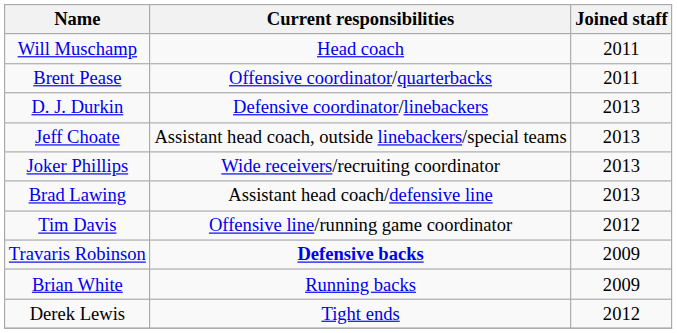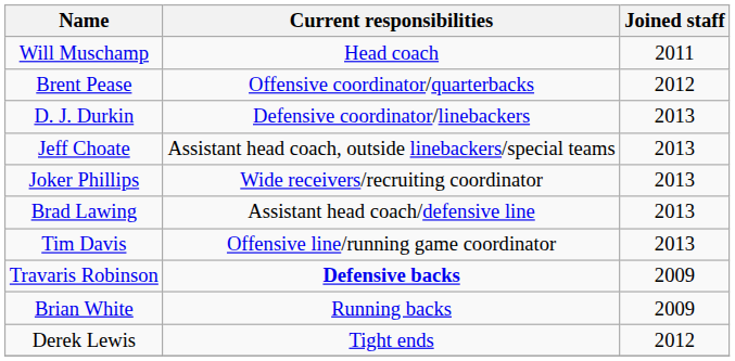Brent Pease | Joined staff: 2011 -> 2012
Tim Davis | Joined staff: 2012 -> 2013
